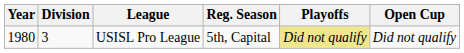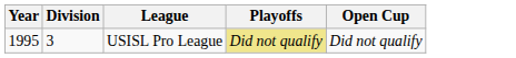- column: Reg. Season | 5th, Capital
USISL Pro League | Year: 1980 -> 1995
